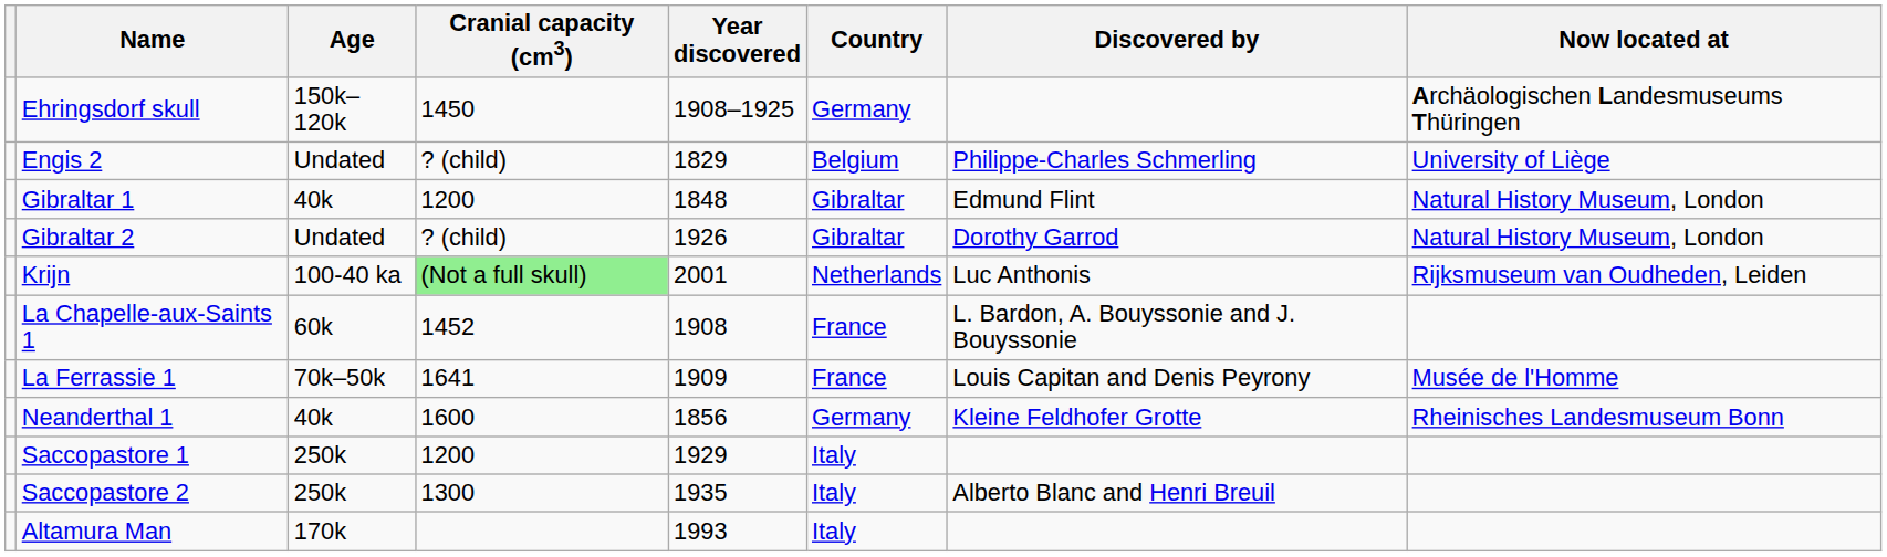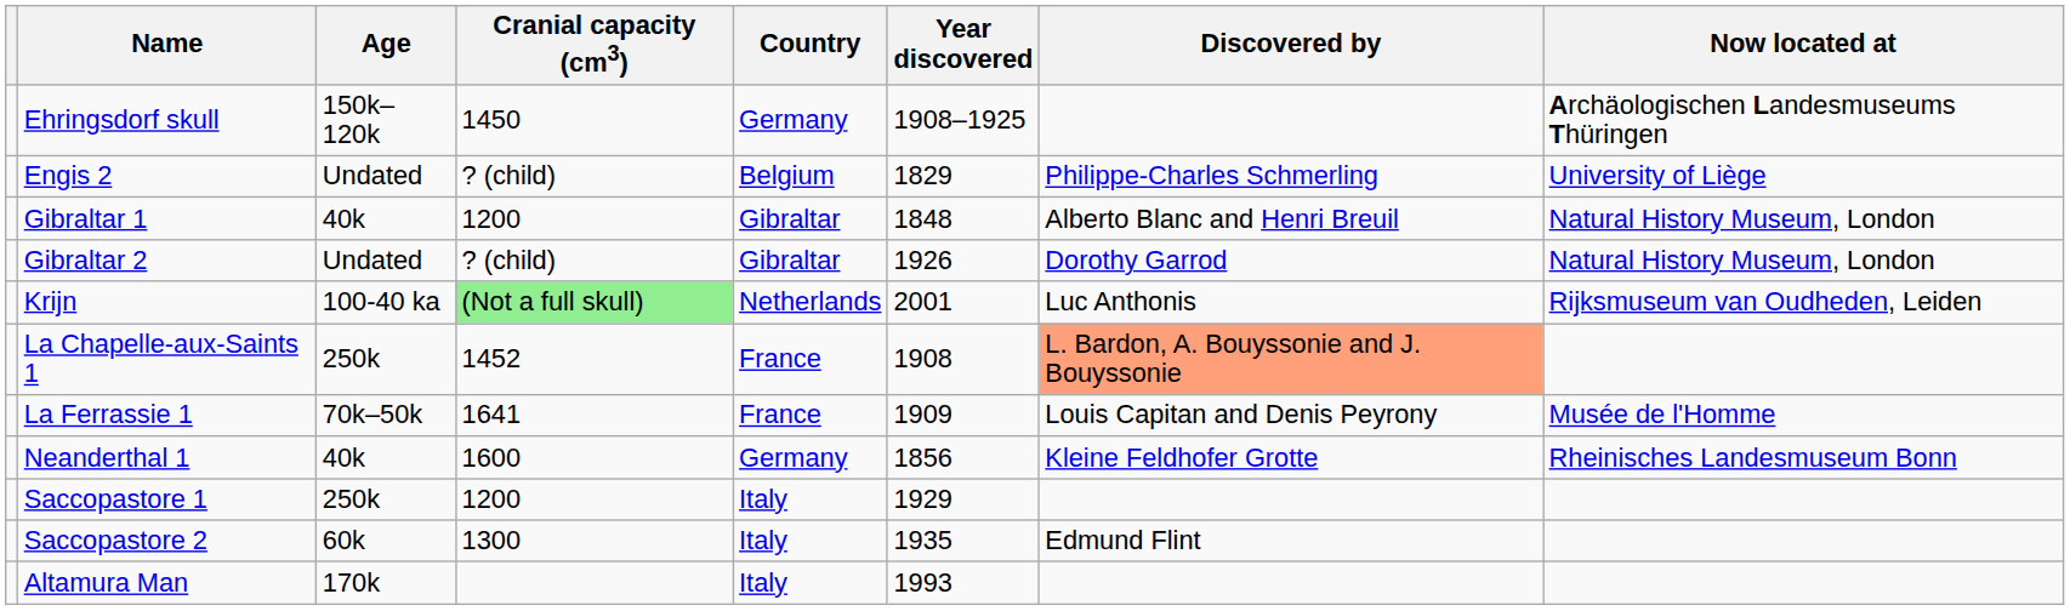columns swapped: Year discovered <-> Country
Gibraltar 1 | Discovered by: Edmund Flint -> Alberto Blanc and Henri Breuil
La Chapelle-aux-Saints 1 | Age: 60k -> 250k
La Chapelle-aux-Saints 1 | Discovered by: no background -> lightsalmon background
Saccopastore 2 | Age: 250k -> 60k
Saccopastore 2 | Discovered by: Alberto Blanc and Henri Breuil -> Edmund Flint
